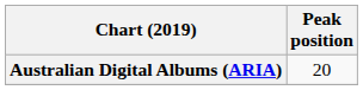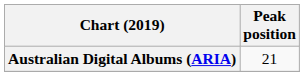Australian Digital Albums (ARIA) | Peak position: 20 -> 21
